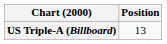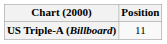US Triple-A (Billboard) | Position: 13 -> 11
